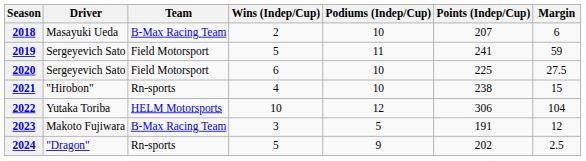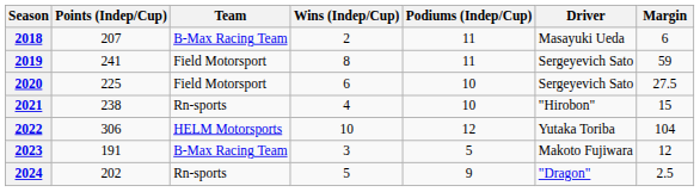columns swapped: Driver <-> Points (Indep/Cup)
2018 | Podiums (Indep/Cup): 10 -> 11
2019 | Wins (Indep/Cup): 5 -> 8
